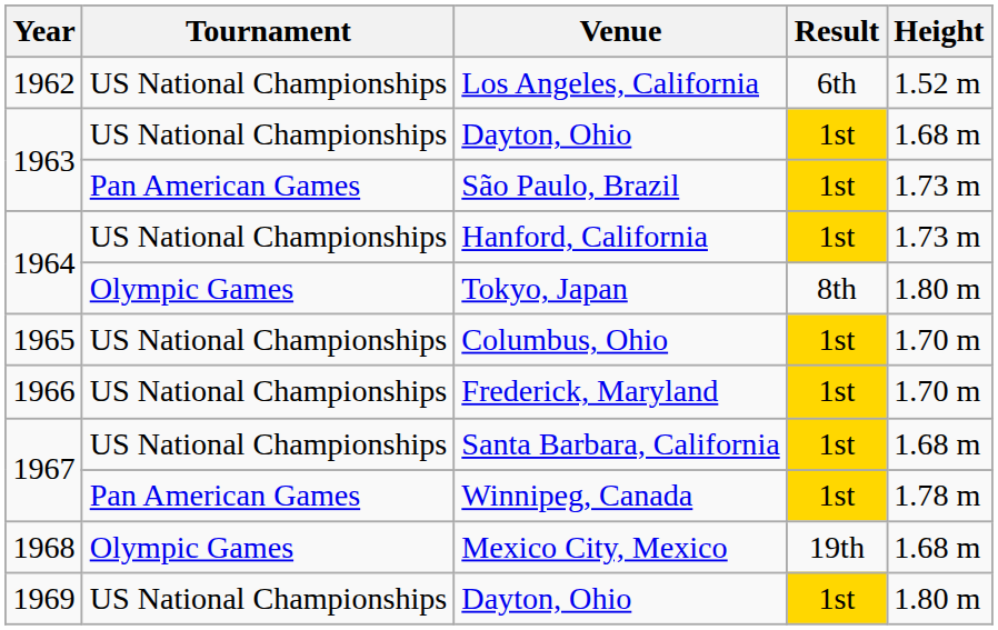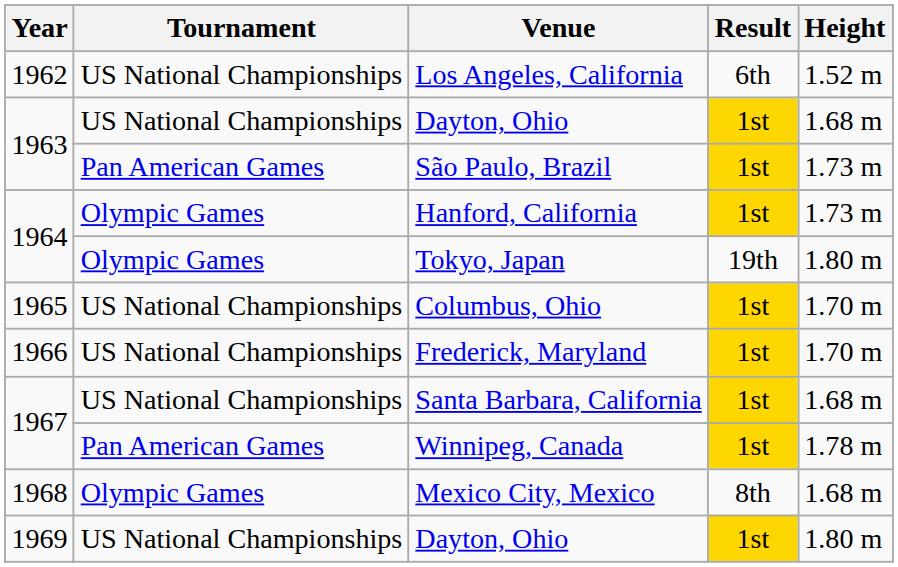Hanford, California | Tournament: US National Championships -> Olympic Games
Tokyo, Japan | Result: 8th -> 19th
Mexico City, Mexico | Result: 19th -> 8th
